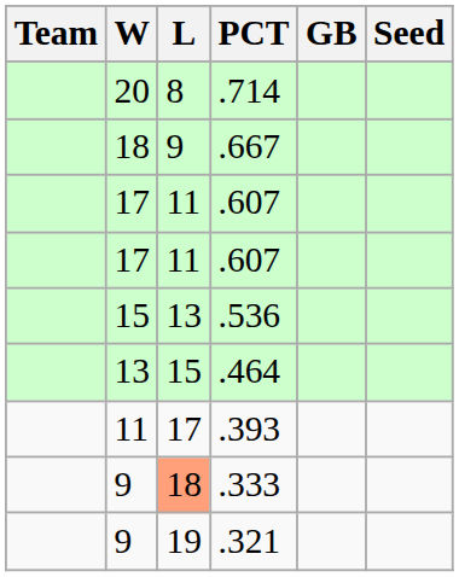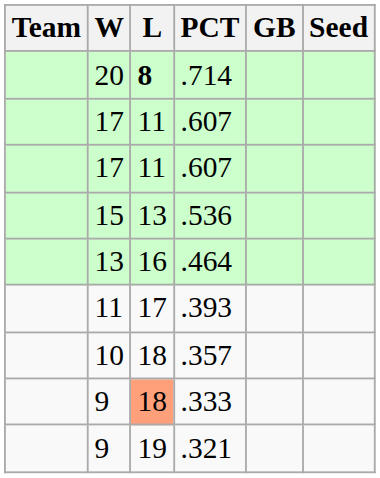.714 | L: normal -> bold
- row: 18 | 9 | .667
.464 | L: 15 -> 16
+ row: 10 | 18 | .357
